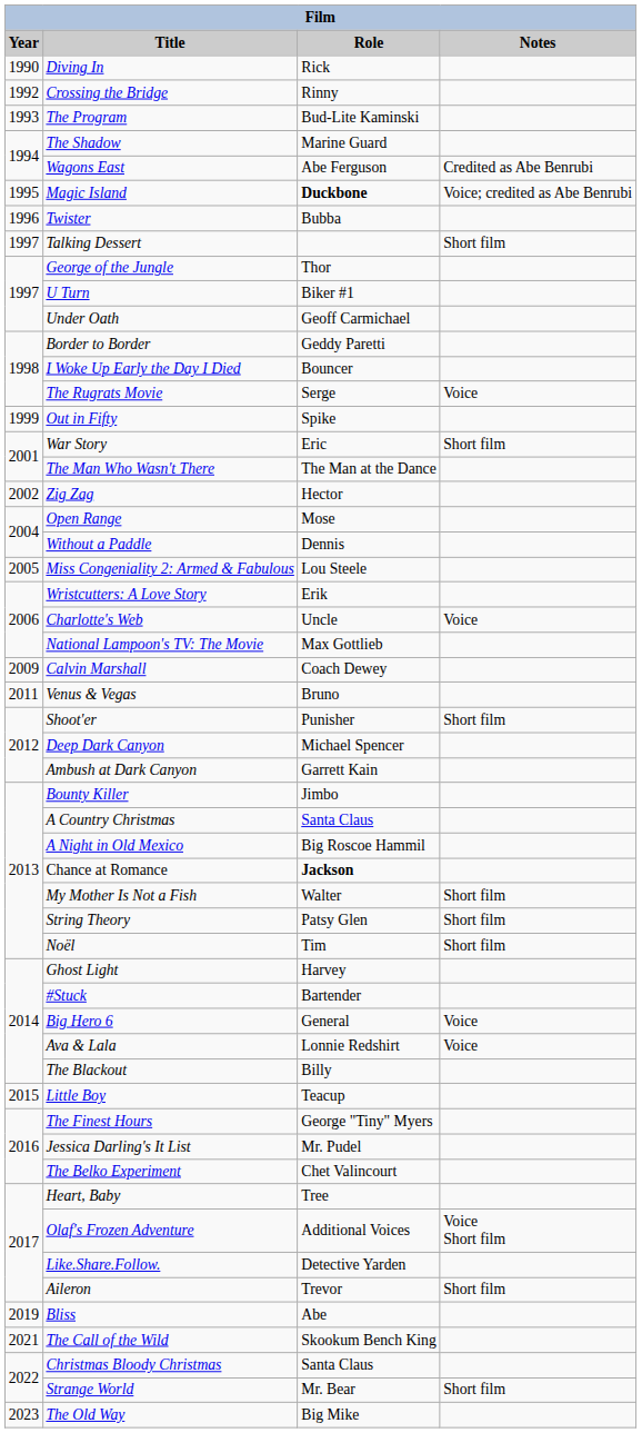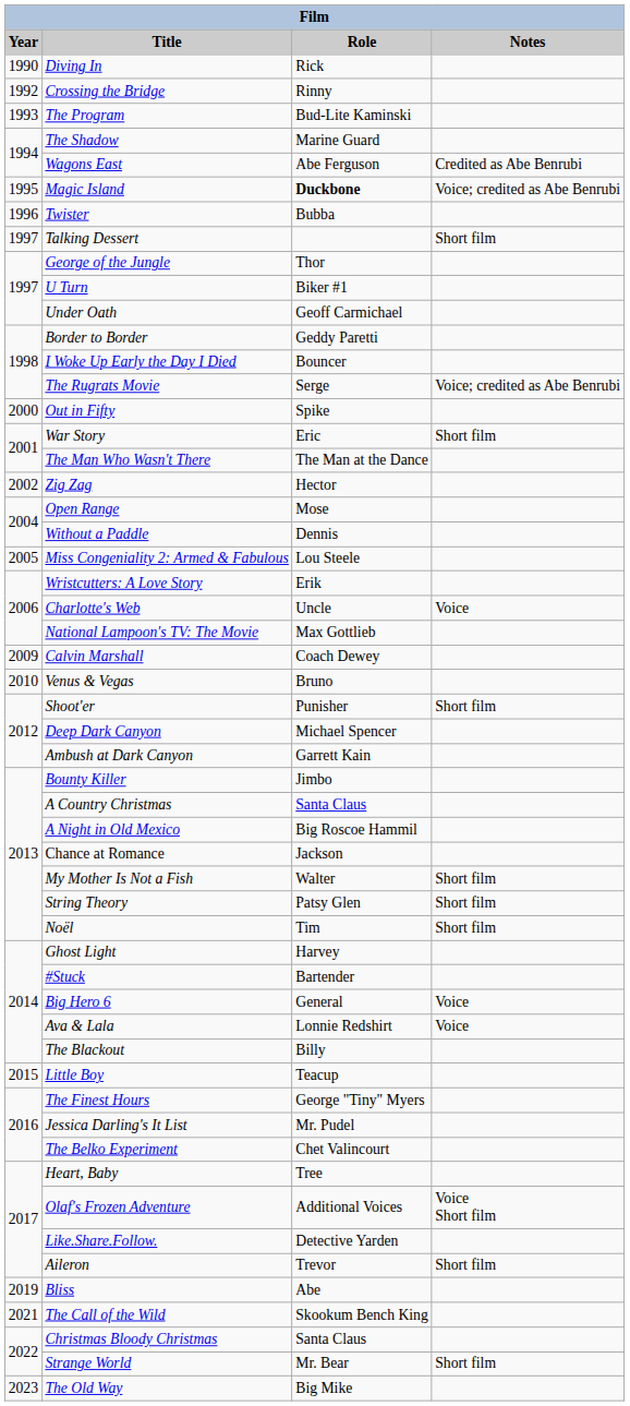The Rugrats Movie | Notes: Voice -> Voice; credited as Abe Benrubi
Out in Fifty | Year: 1999 -> 2000
Venus & Vegas | Year: 2011 -> 2010
Chance at Romance | Role: bold -> normal
